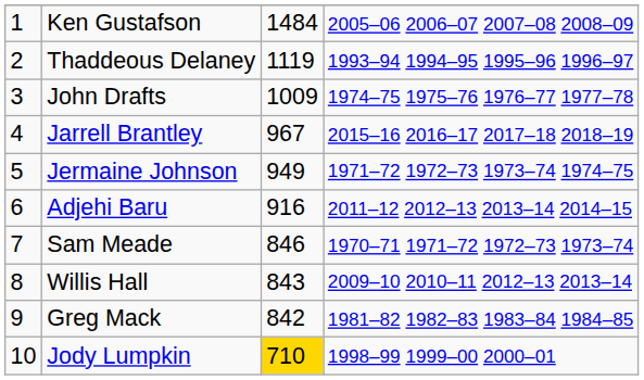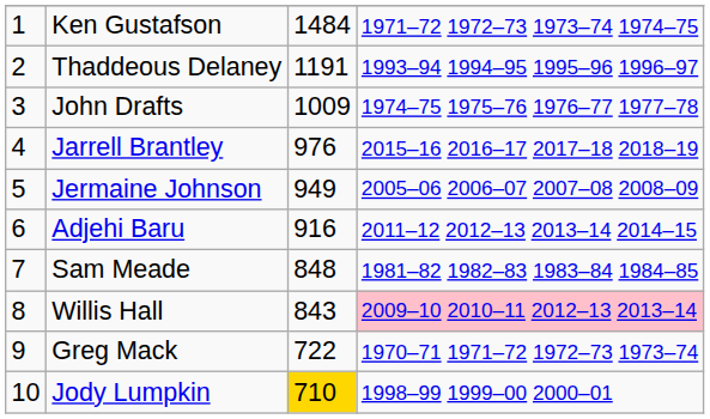Ken Gustafson | column 4: 2005–06 2006–07 2007–08 2008–09 -> 1971–72 1972–73 1973–74 1974–75
Thaddeous Delaney | column 3: 1119 -> 1191
Jarrell Brantley | column 3: 967 -> 976
Jermaine Johnson | column 4: 1971–72 1972–73 1973–74 1974–75 -> 2005–06 2006–07 2007–08 2008–09
Sam Meade | column 3: 846 -> 848
Sam Meade | column 4: 1970–71 1971–72 1972–73 1973–74 -> 1981–82 1982–83 1983–84 1984–85
Willis Hall | column 4: no background -> pink background
Greg Mack | column 3: 842 -> 722
Greg Mack | column 4: 1981–82 1982–83 1983–84 1984–85 -> 1970–71 1971–72 1972–73 1973–74
